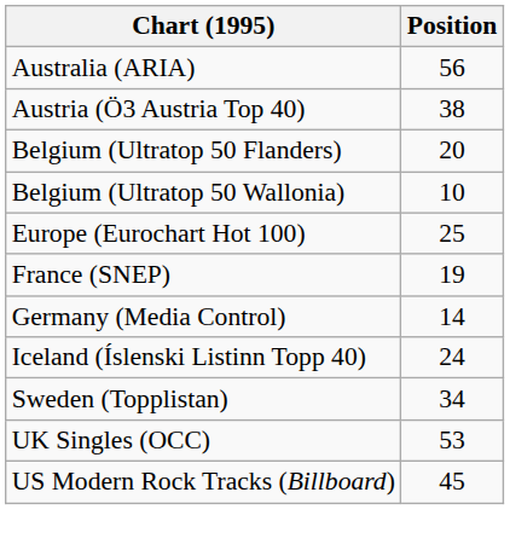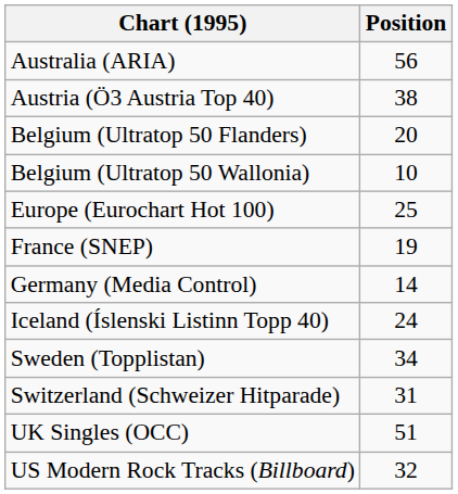+ row: Switzerland (Schweizer Hitparade) | 31
UK Singles (OCC) | Position: 53 -> 51
US Modern Rock Tracks (Billboard) | Position: 45 -> 32
